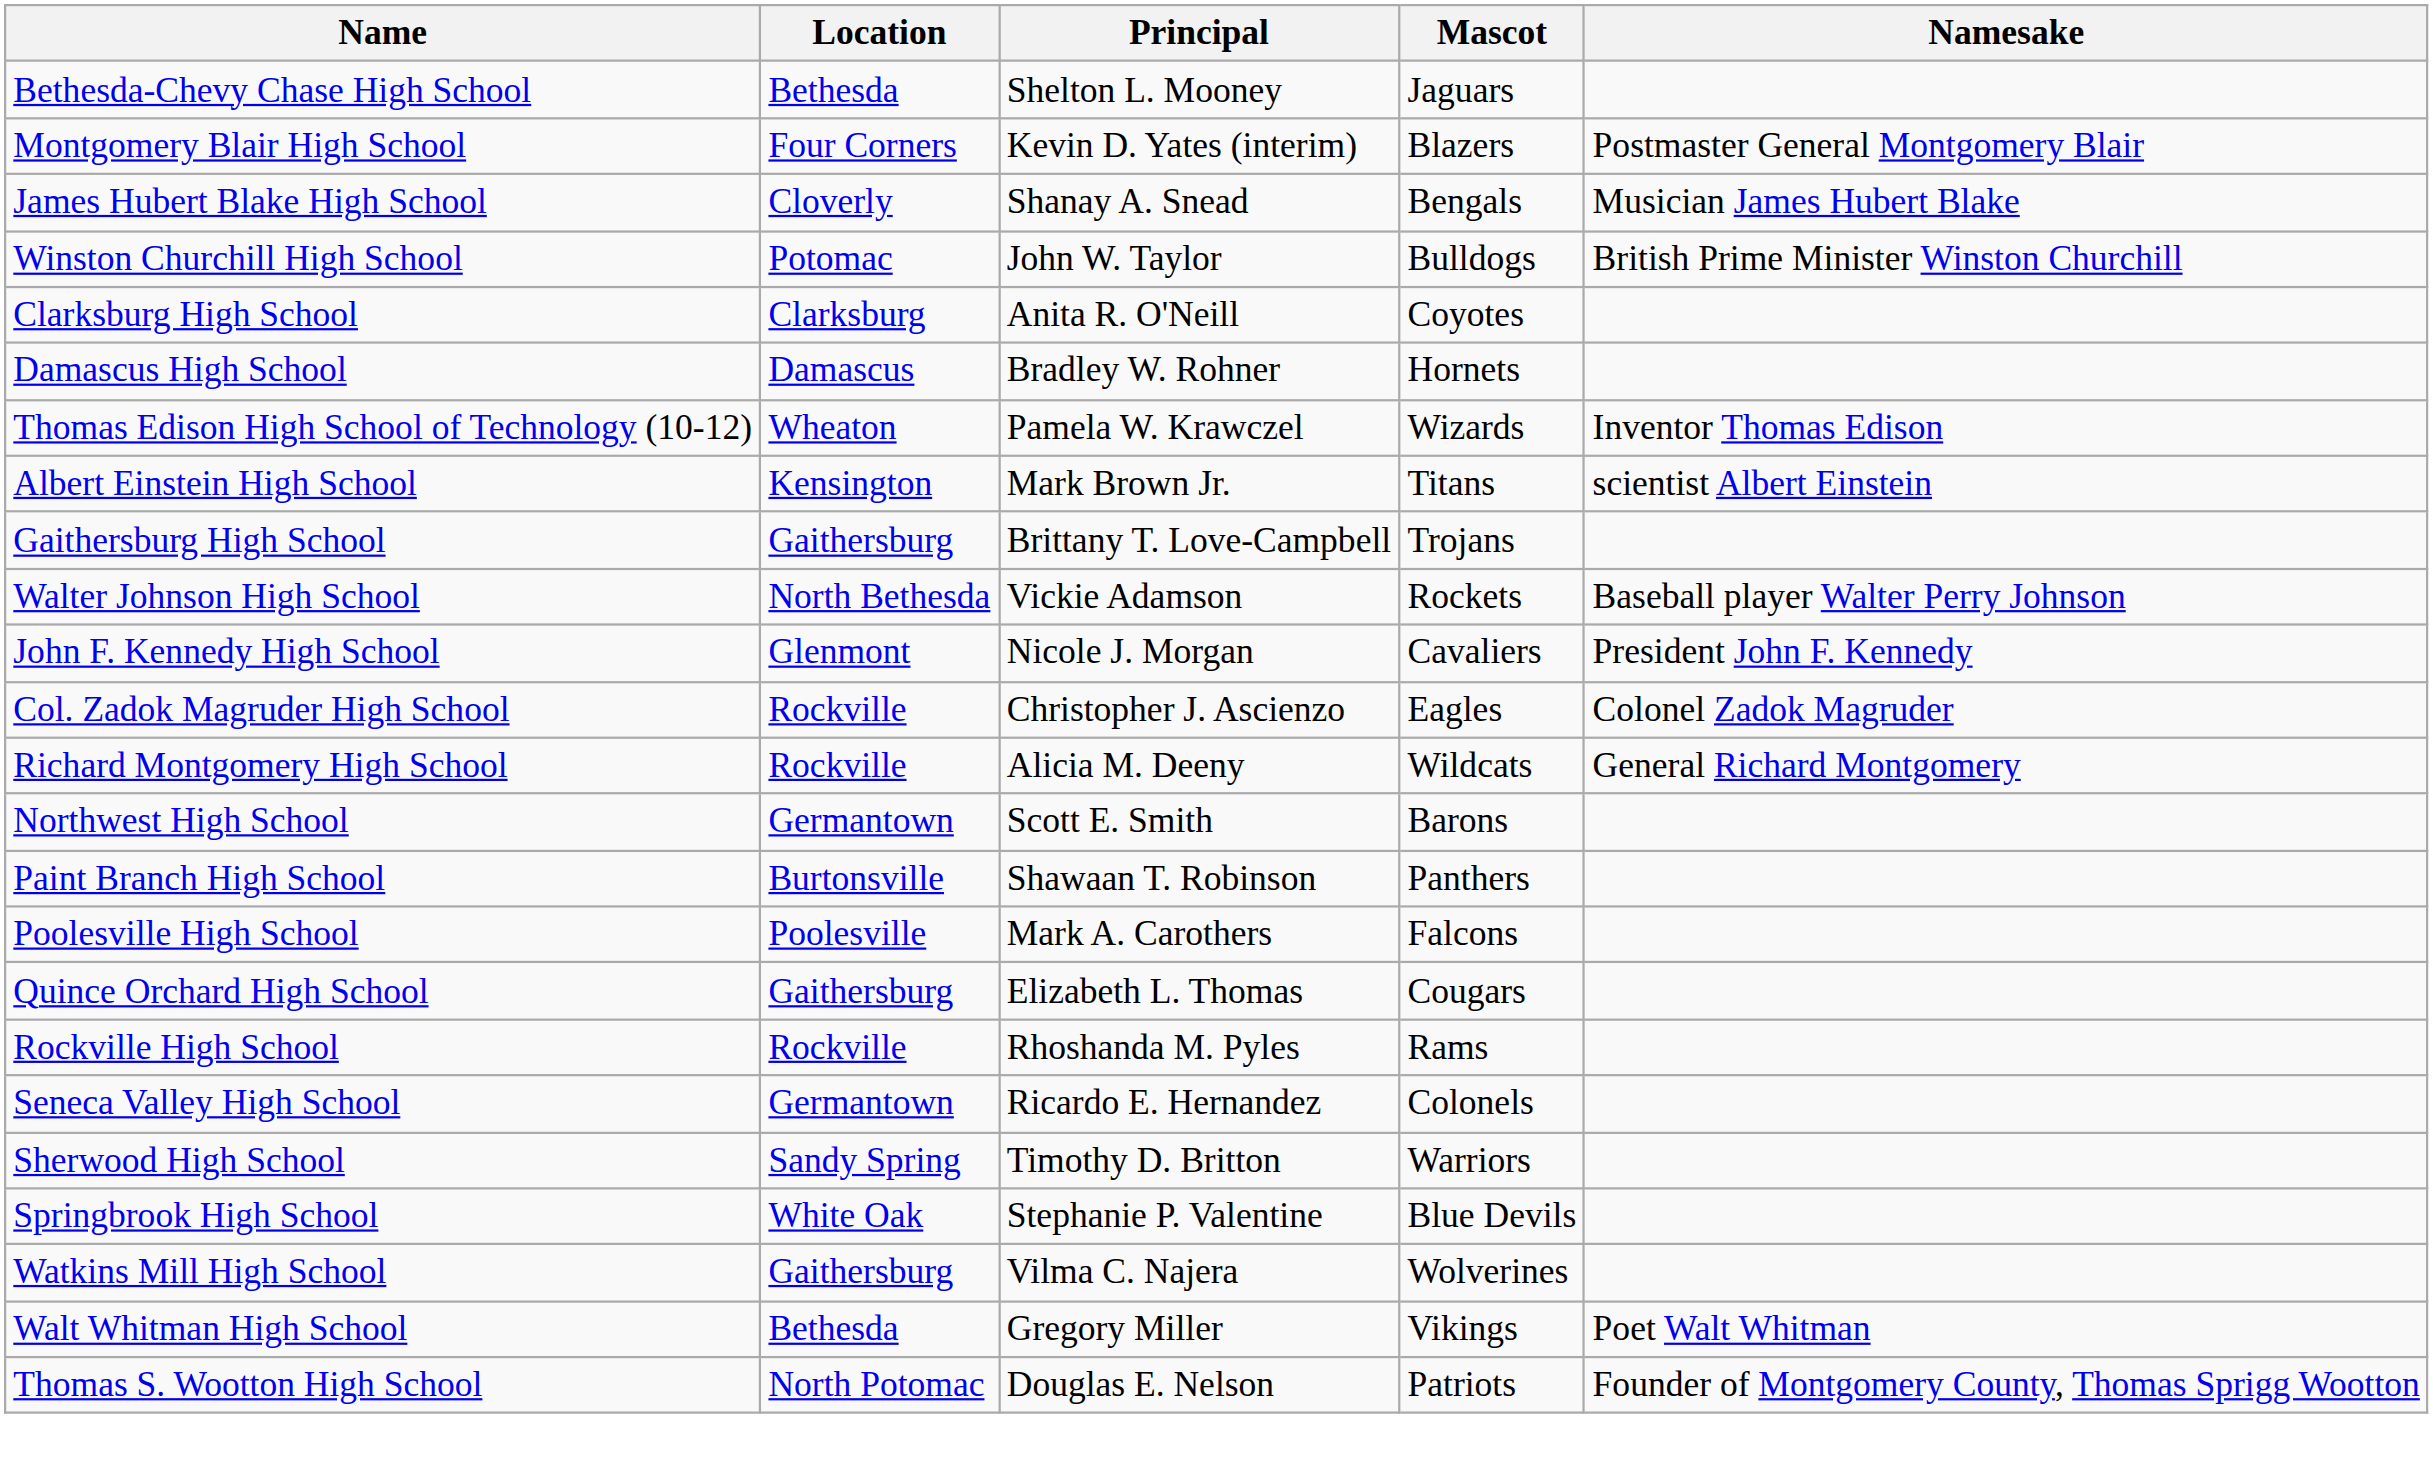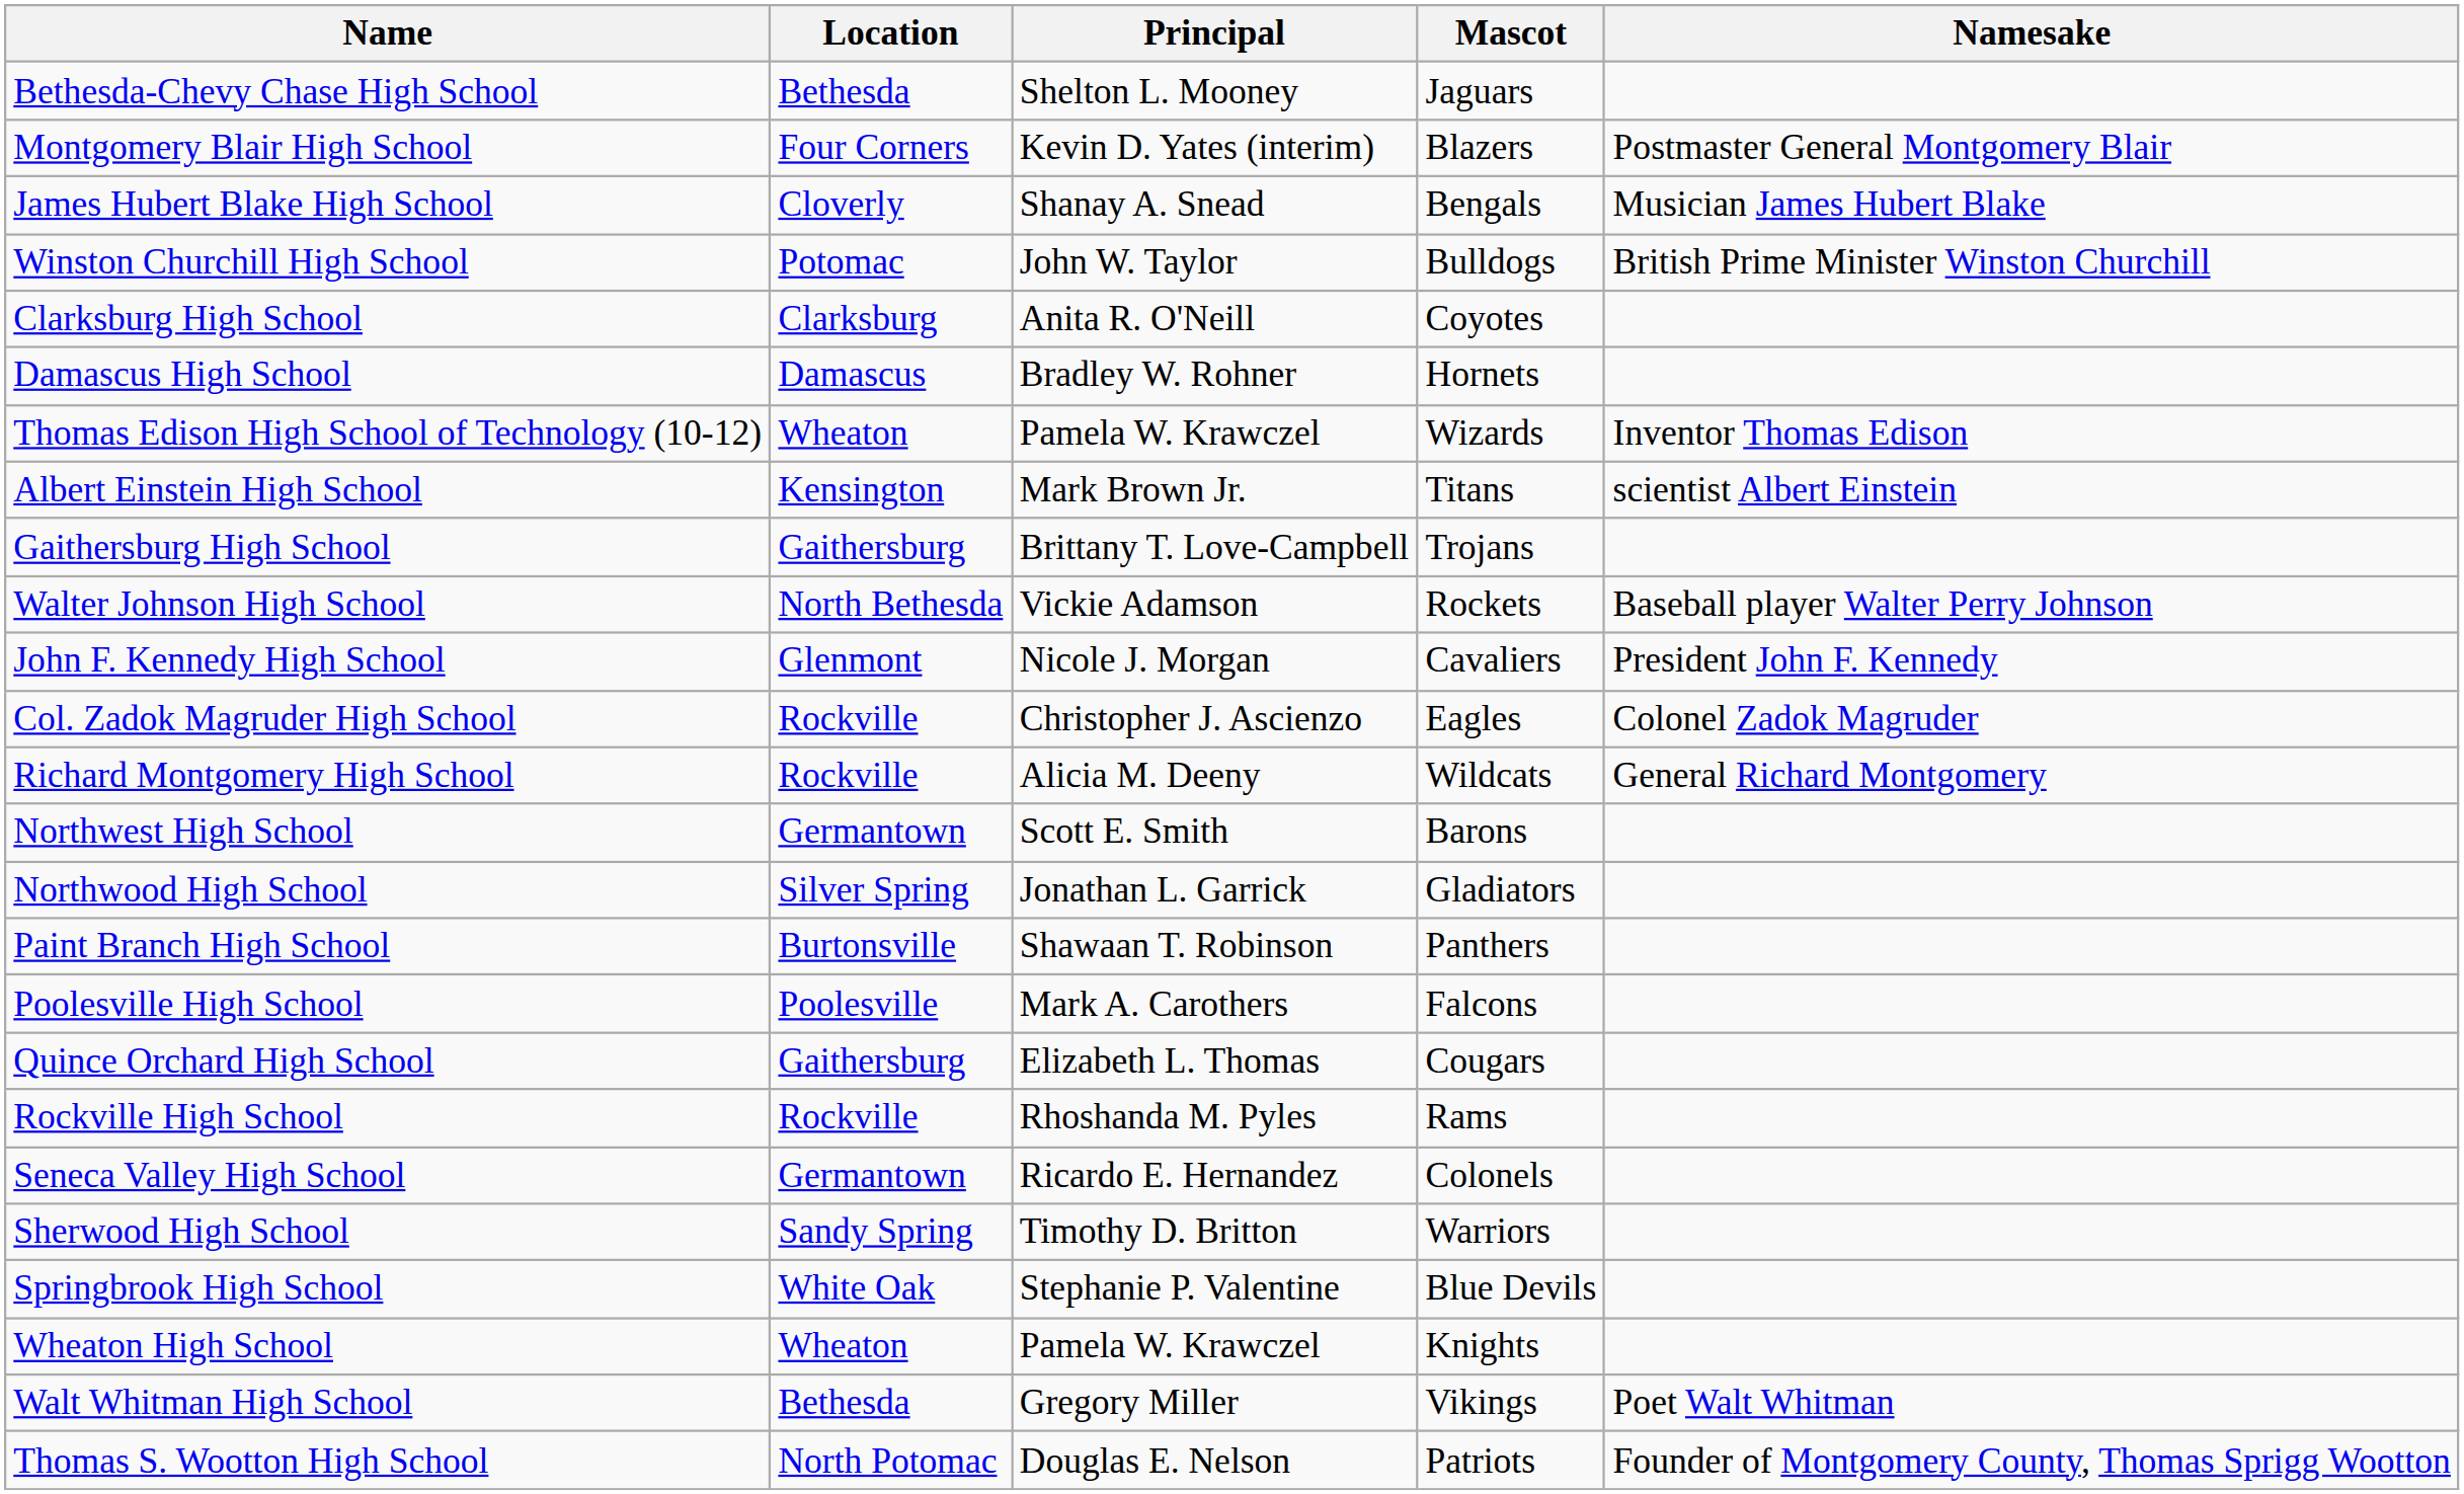+ row: Northwood High School | Silver Spring | Jonathan L. Garrick | Gladiators
- row: Watkins Mill High School | Gaithersburg | Vilma C. Najera | Wolverines
+ row: Wheaton High School | Wheaton | Pamela W. Krawczel | Knights
